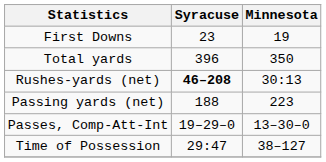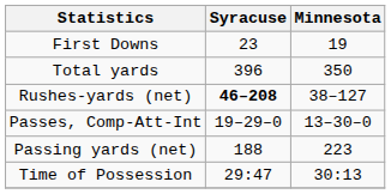Rushes-yards (net) | Minnesota: 30:13 -> 38–127
rows swapped: Passing yards (net) <-> Passes, Comp-Att-Int
Time of Possession | Minnesota: 38–127 -> 30:13
